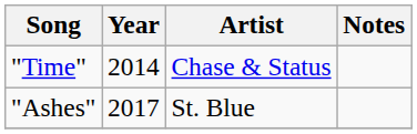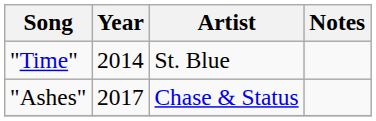"Time" | Artist: Chase & Status -> St. Blue
"Ashes" | Artist: St. Blue -> Chase & Status
